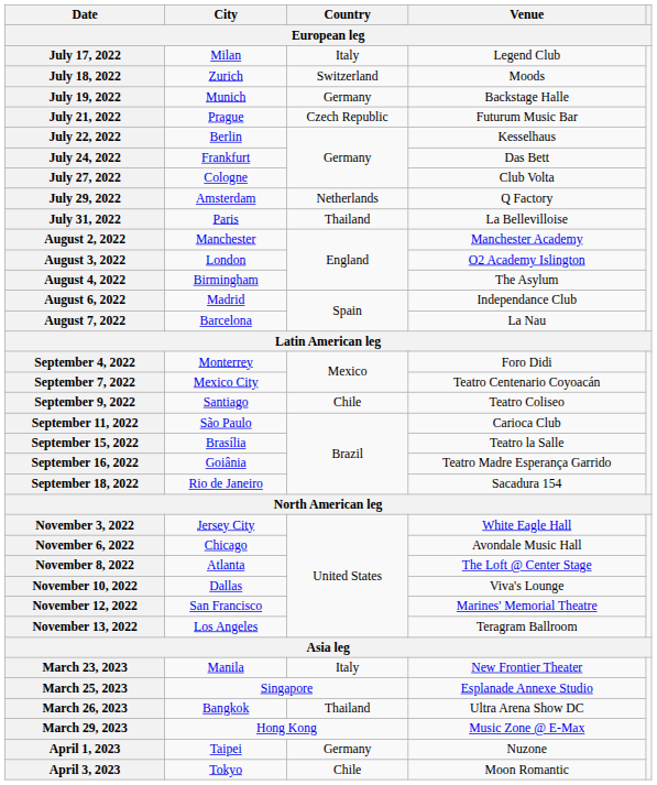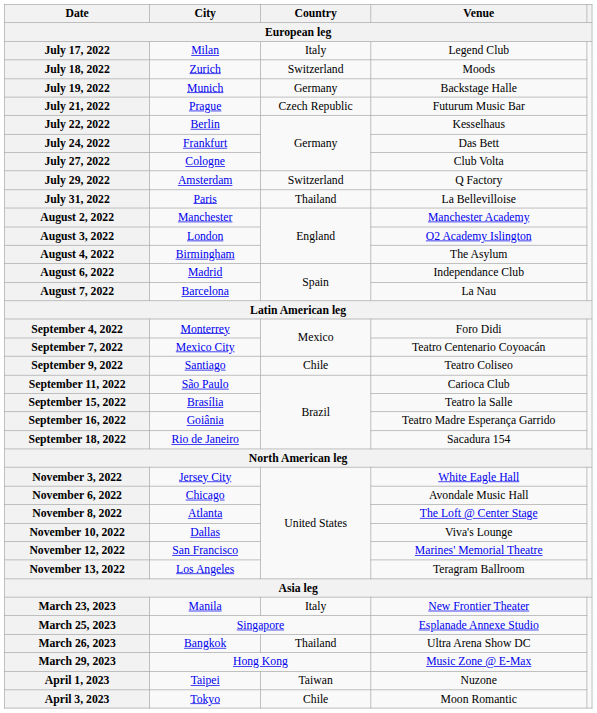July 29, 2022 | Country: Netherlands -> Switzerland
April 1, 2023 | Country: Germany -> Taiwan
